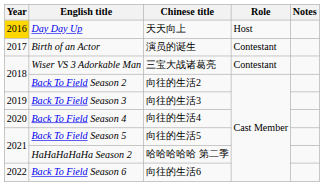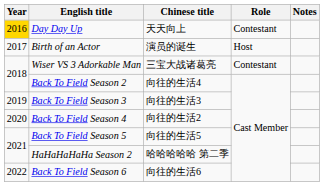Day Day Up | Role: Host -> Contestant
Birth of an Actor | Role: Contestant -> Host
Back To Field Season 2 | Chinese title: 向往的生活2 -> 向往的生活4
Back To Field Season 4 | Chinese title: 向往的生活4 -> 向往的生活2
